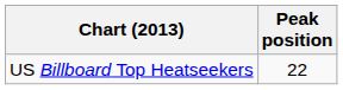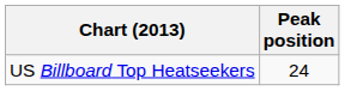US Billboard Top Heatseekers | Peak position: 22 -> 24
